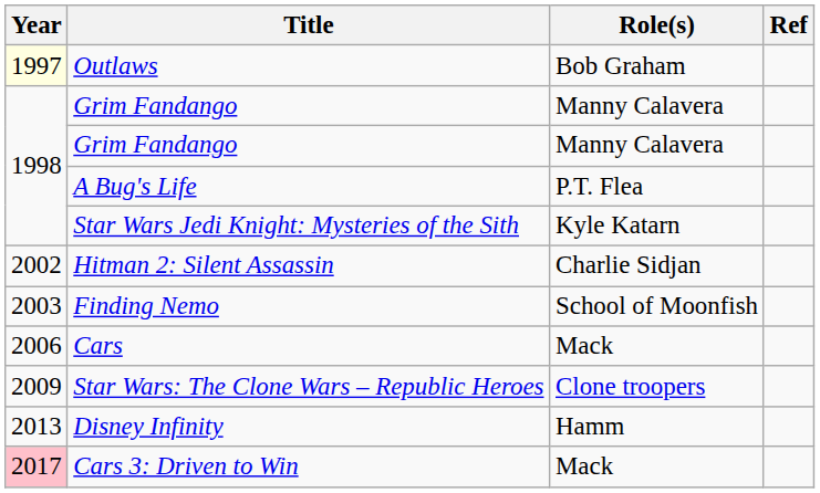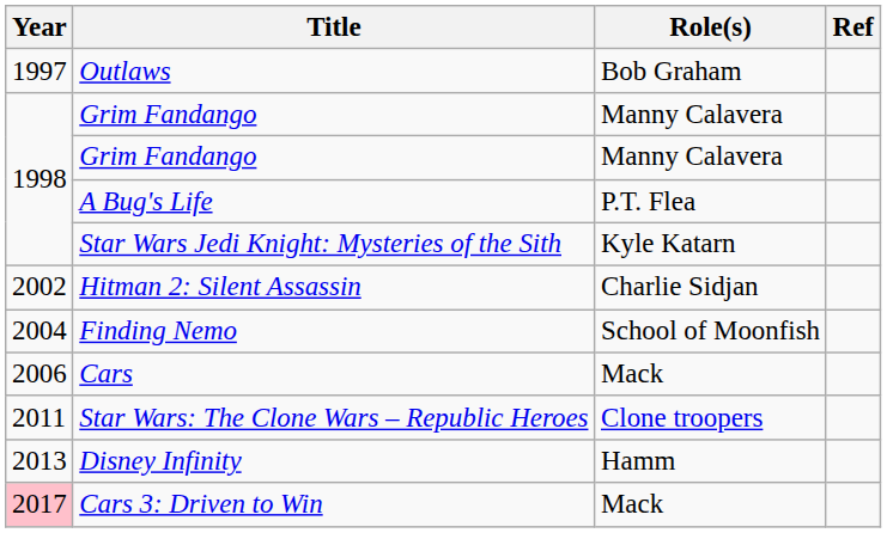Outlaws | Year: lightyellow background -> no background
Finding Nemo | Year: 2003 -> 2004
Star Wars: The Clone Wars – Republic Heroes | Year: 2009 -> 2011
